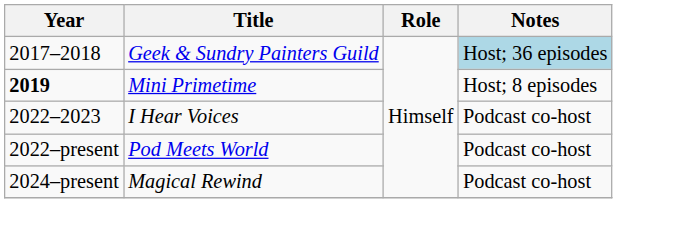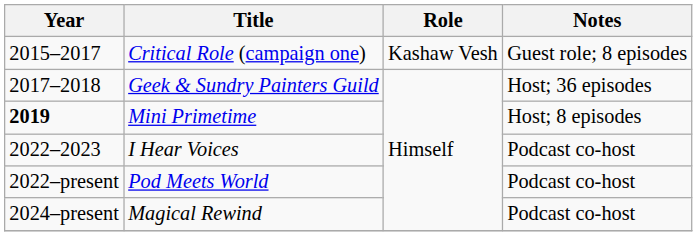+ row: 2015–2017 | Critical Role (campaign one) | Kashaw Vesh | Guest role; 8 episodes
Geek & Sundry Painters Guild | Notes: lightblue background -> no background
